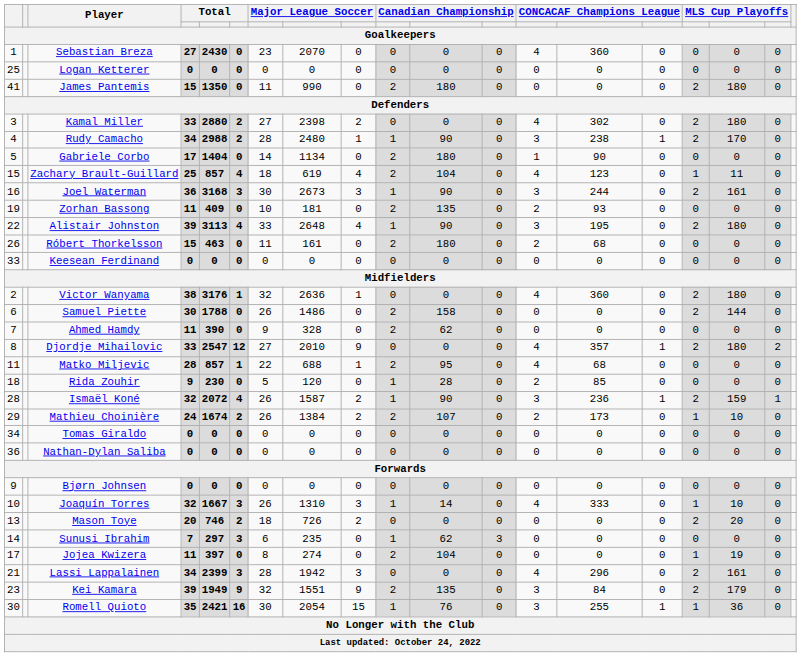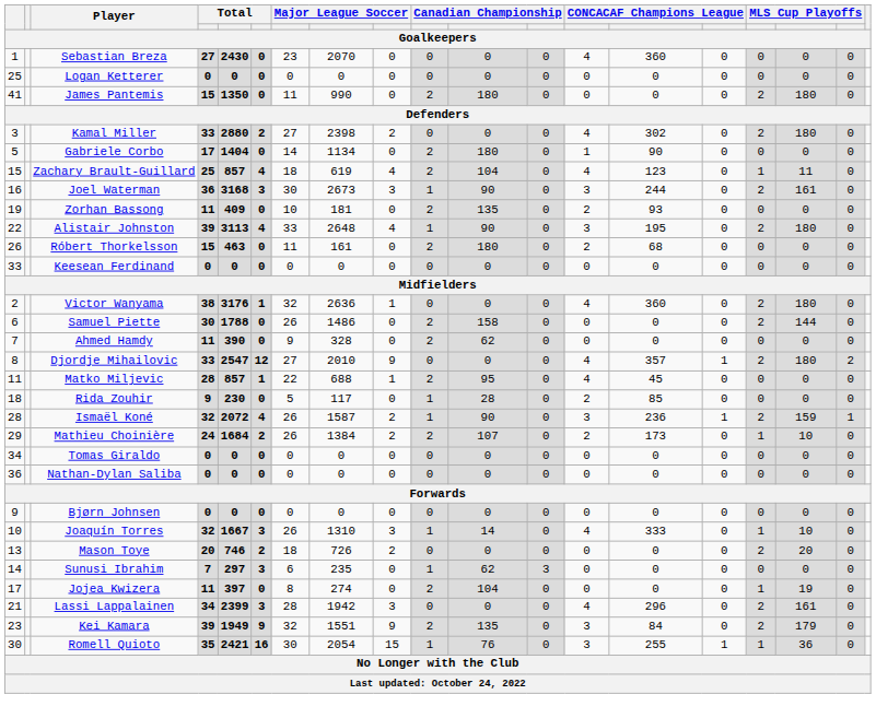- row: 4 | Rudy Camacho | 34 | 2988 | 2 | 28 | 2480 | 1 | 1 | 90 | 0 | 3 | 238 | 1 | 2 | 170 | 0
Matko Miljevic | column 14: 68 -> 45
Rida Zouhir | column 8: 120 -> 117
Mathieu Choinière | column 5: 1674 -> 1684
